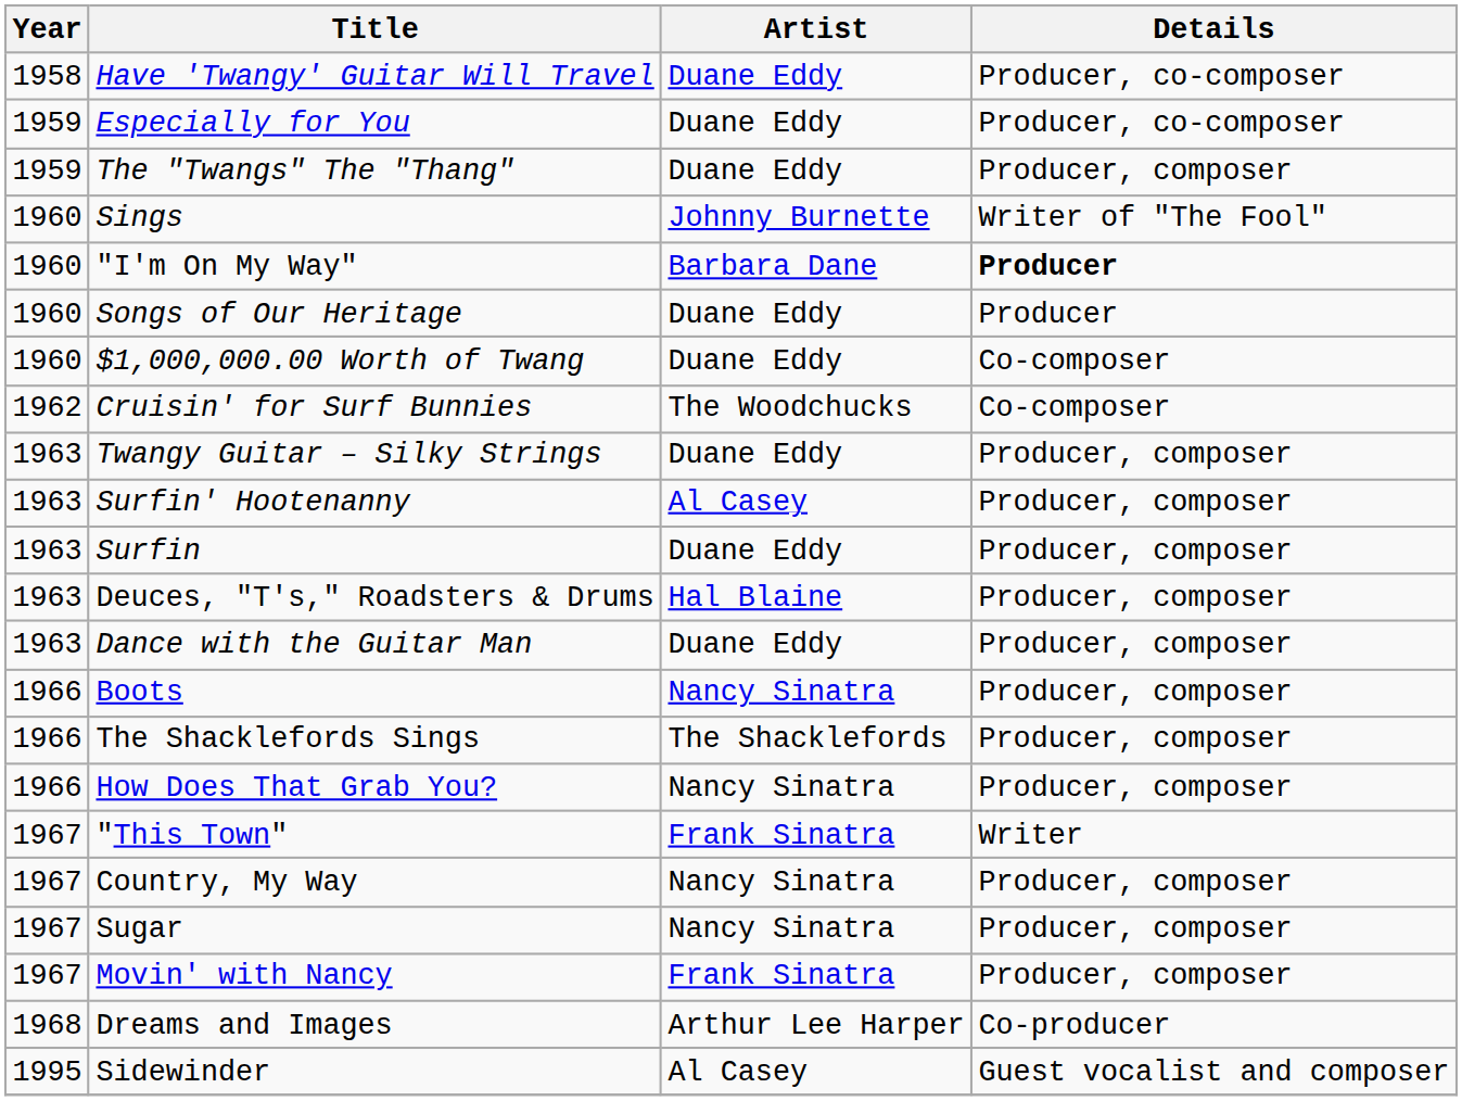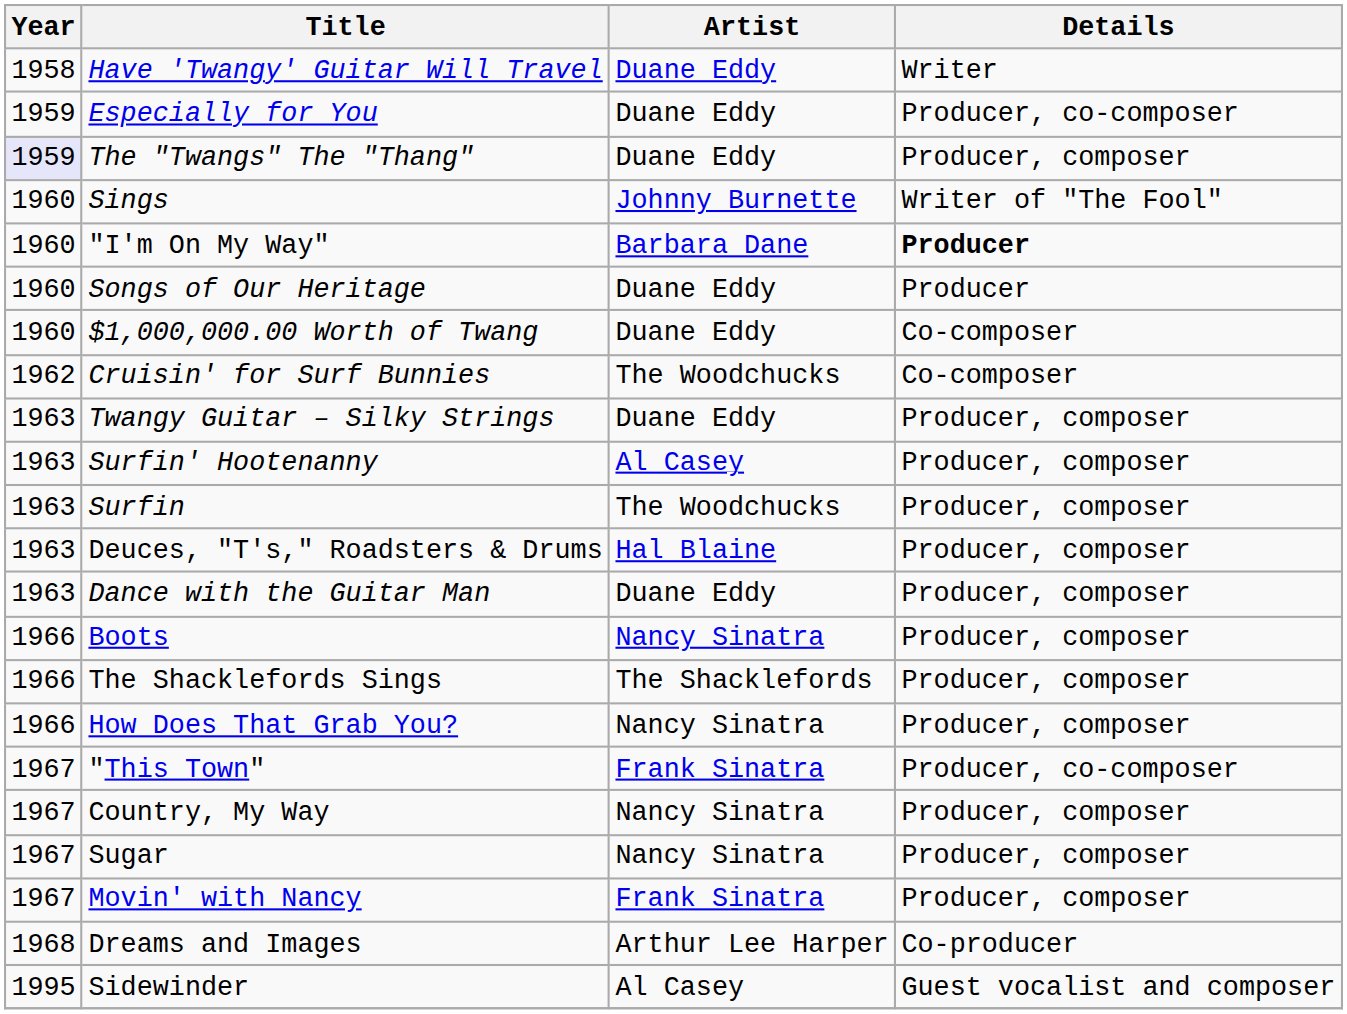Have 'Twangy' Guitar Will Travel | Details: Producer, co-composer -> Writer
The "Twangs" The "Thang" | Year: no background -> lavender background
Surfin | Artist: Duane Eddy -> The Woodchucks
"This Town" | Details: Writer -> Producer, co-composer
